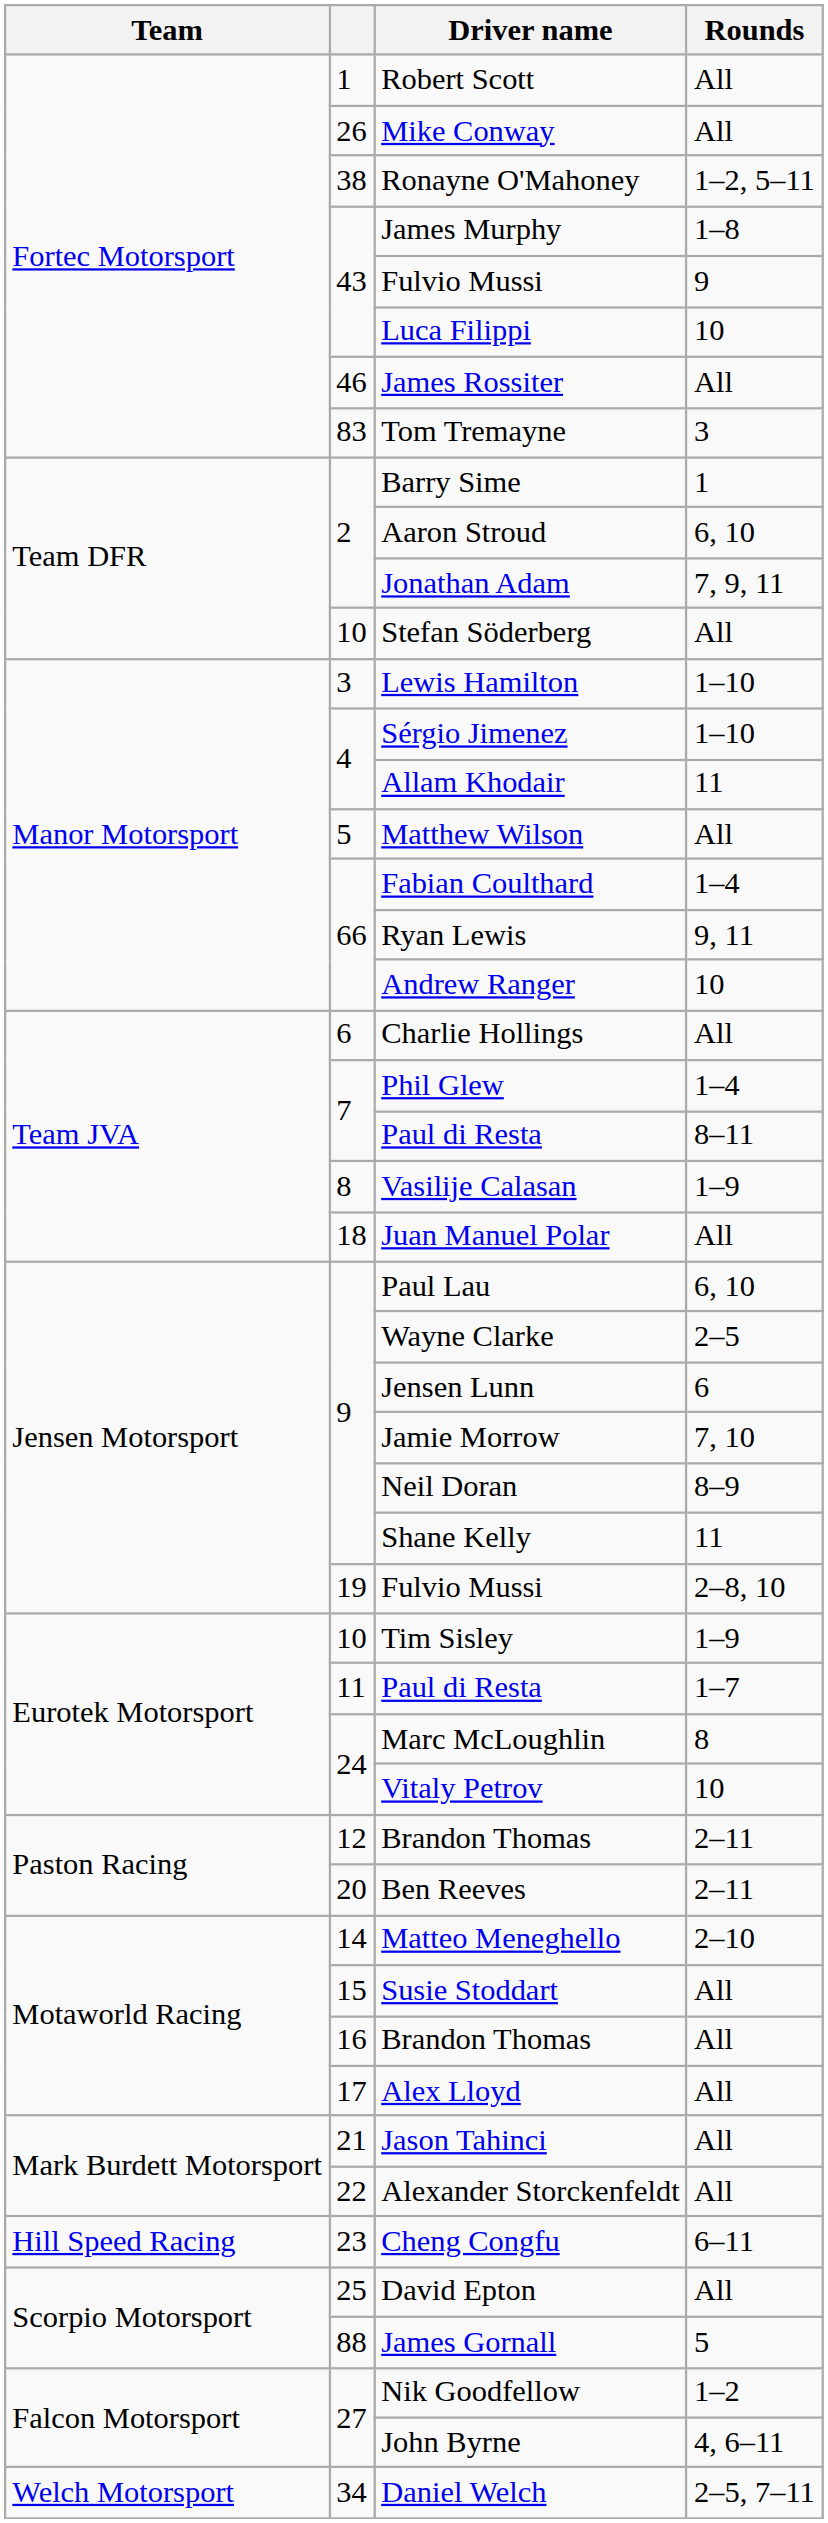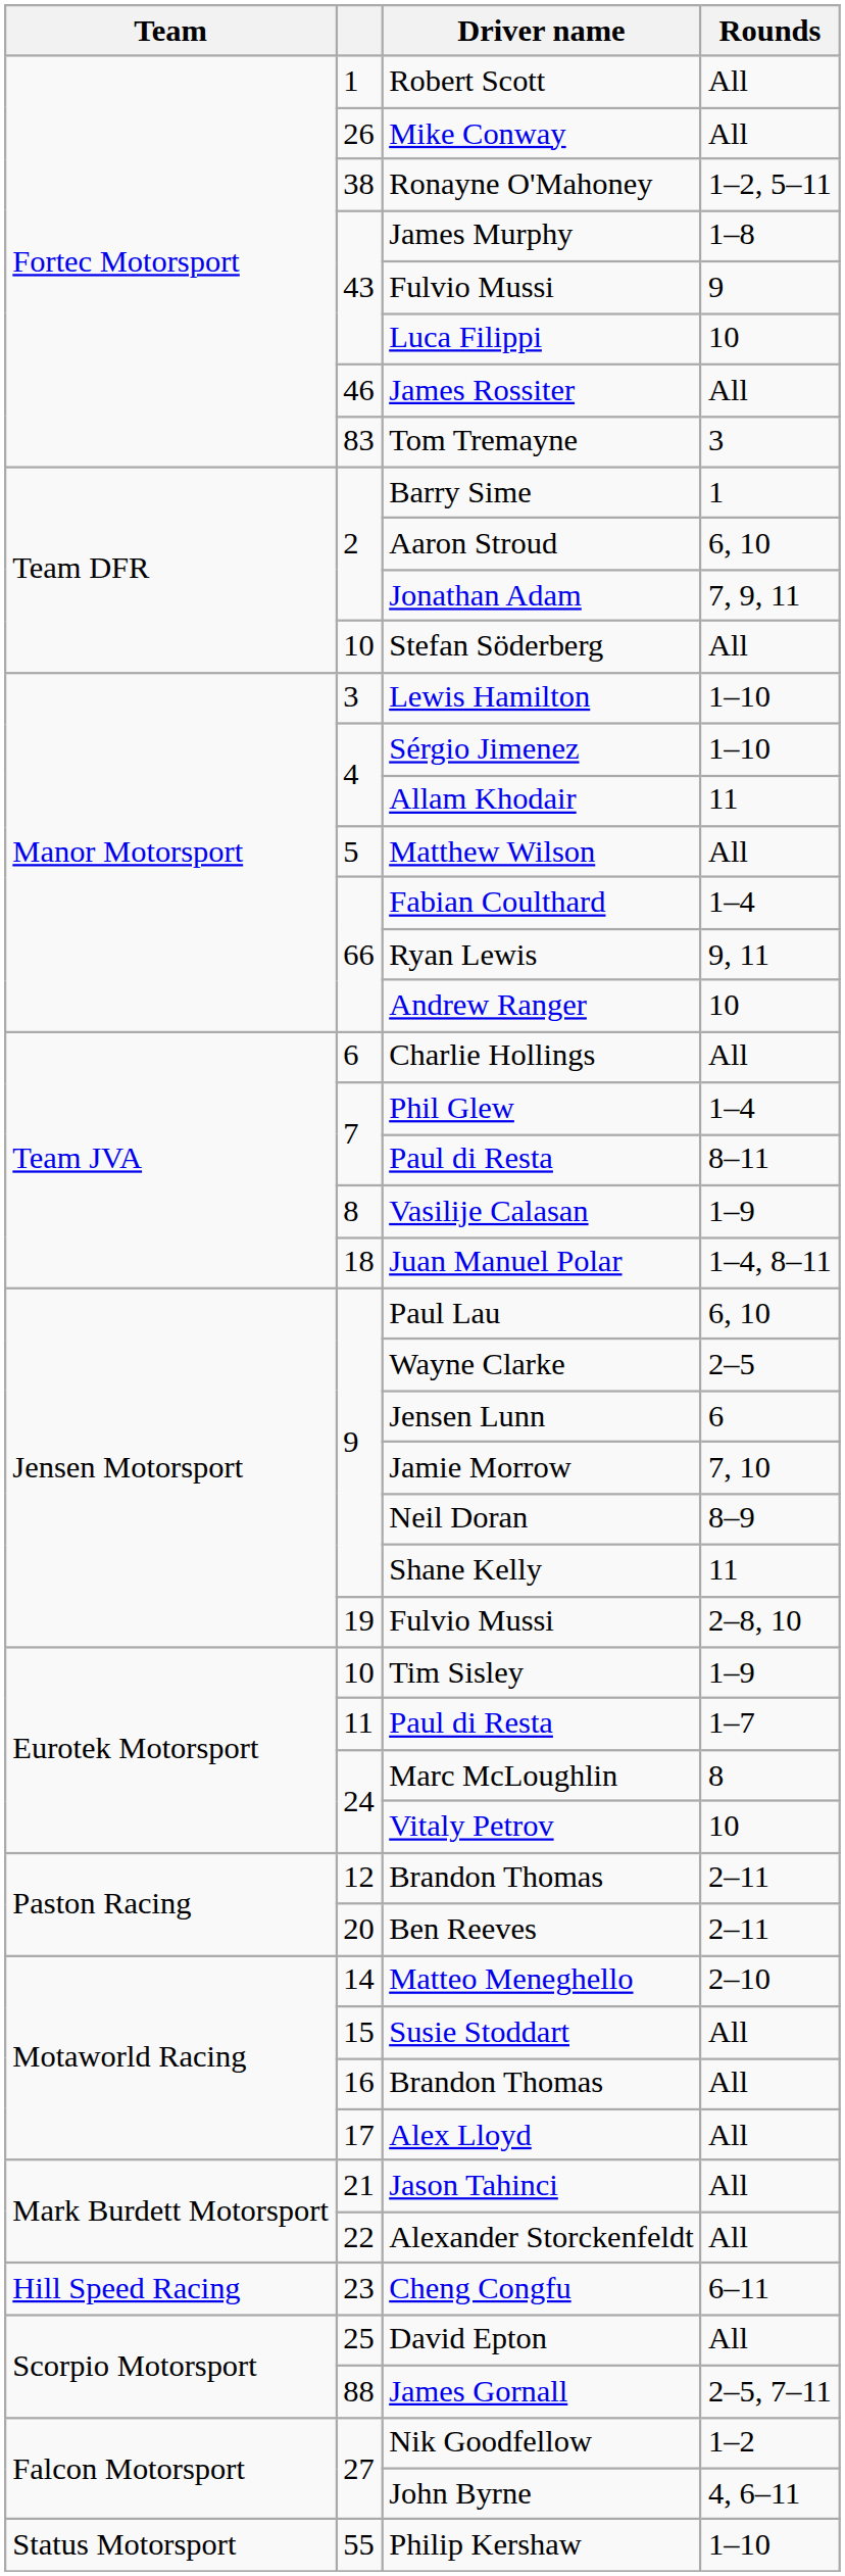Juan Manuel Polar | Rounds: All -> 1–4, 8–11
James Gornall | Rounds: 5 -> 2–5, 7–11
- row: Welch Motorsport | 34 | Daniel Welch | 2–5, 7–11
+ row: Status Motorsport | 55 | Philip Kershaw | 1–10
